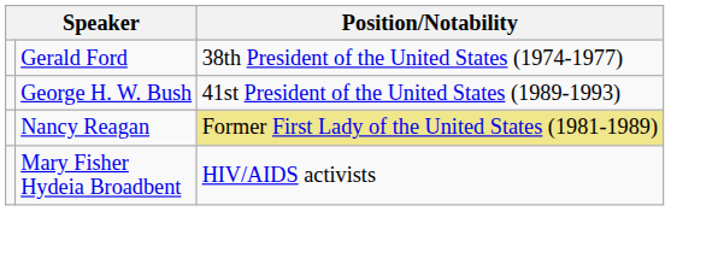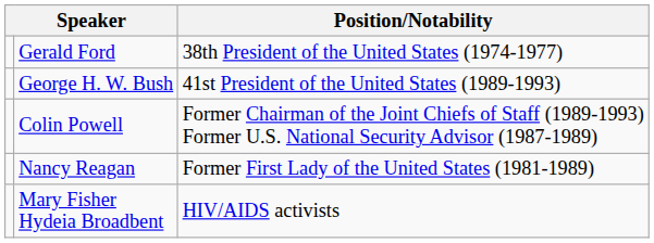+ row: Colin Powell | Former Chairman of the Joint Chiefs of Staff (1989-1993) Former U.S. National Security Advisor (1987-1989)
Nancy Reagan | Position/Notability: khaki background -> no background
